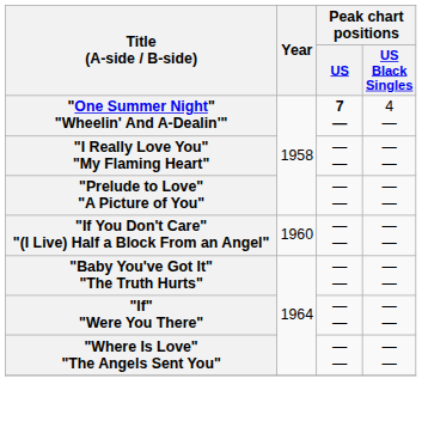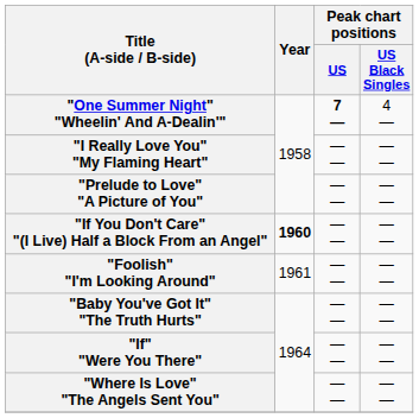"If You Don't Care" "(I Live) Half a Block From an Angel" | Year: normal -> bold
+ row: "Foolish" "I'm Looking Around" | 1961 | — — | — —
